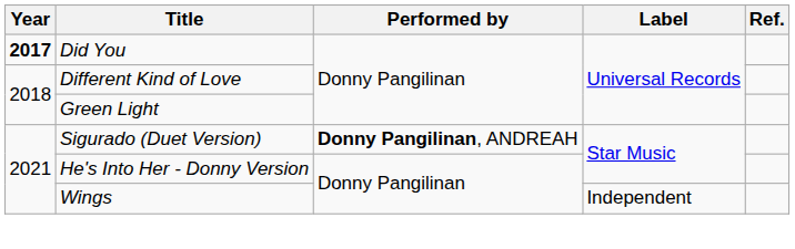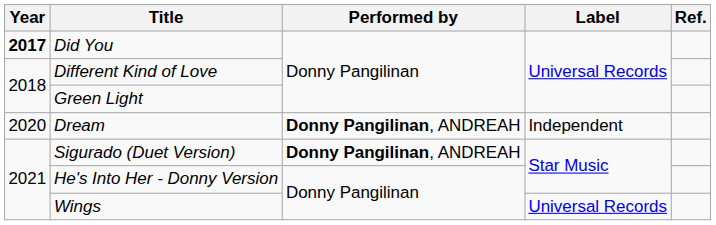+ row: 2020 | Dream | Donny Pangilinan, ANDREAH | Independent
Wings | Label: Independent -> Universal Records
